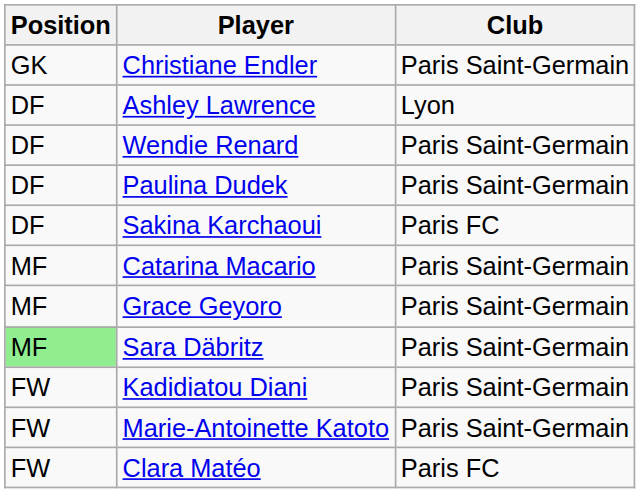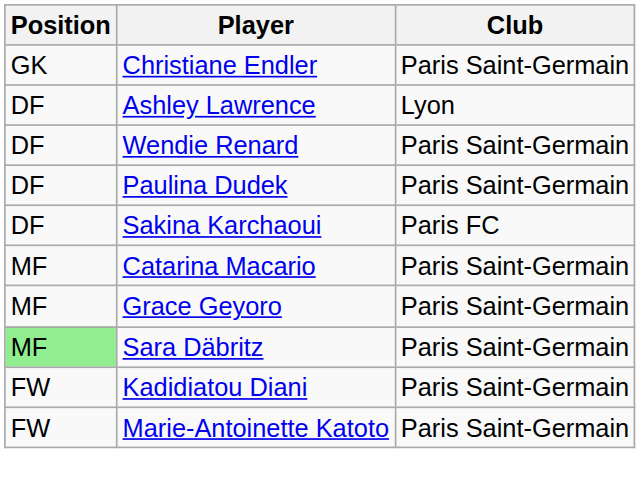- row: FW | Clara Matéo | Paris FC
